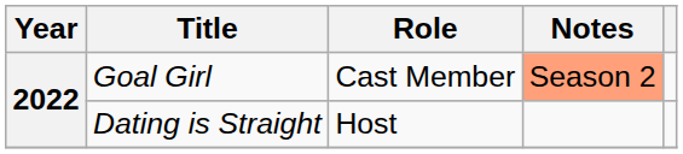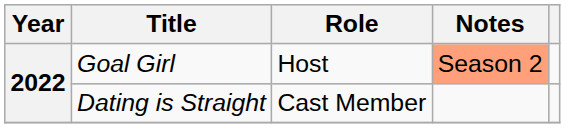Goal Girl | Role: Cast Member -> Host
Dating is Straight | Role: Host -> Cast Member
